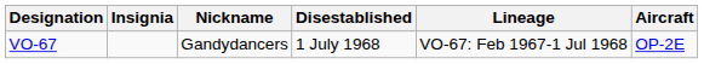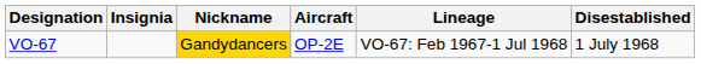columns swapped: Aircraft <-> Disestablished
VO-67 | Nickname: no background -> gold background
